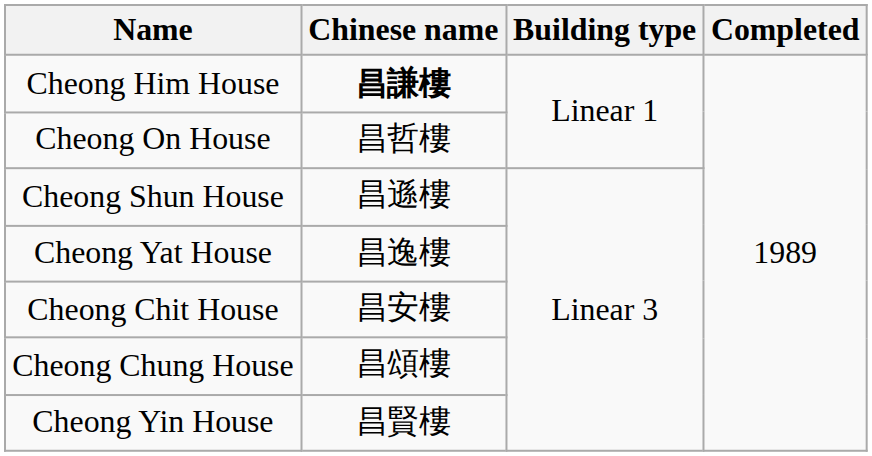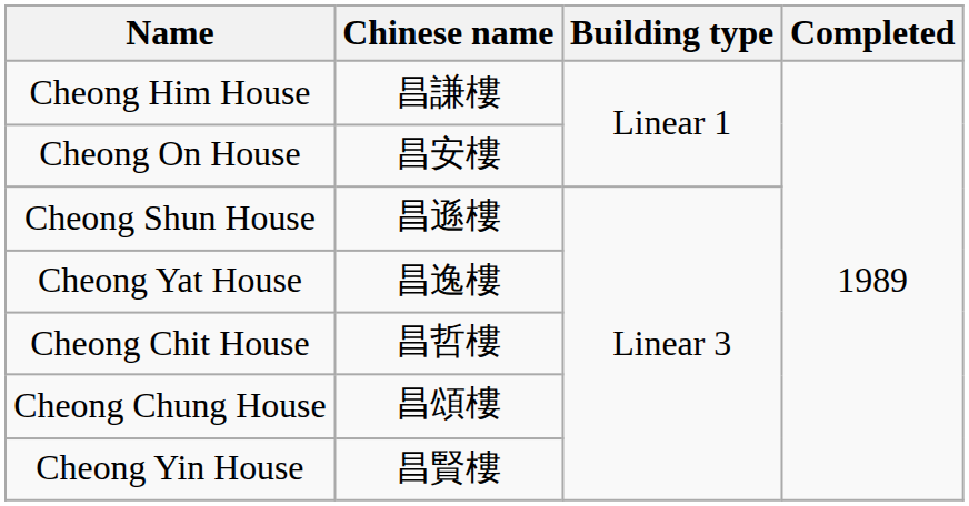Cheong Him House | Chinese name: bold -> normal
Cheong On House | Chinese name: 昌哲樓 -> 昌安樓
Cheong Chit House | Chinese name: 昌安樓 -> 昌哲樓
